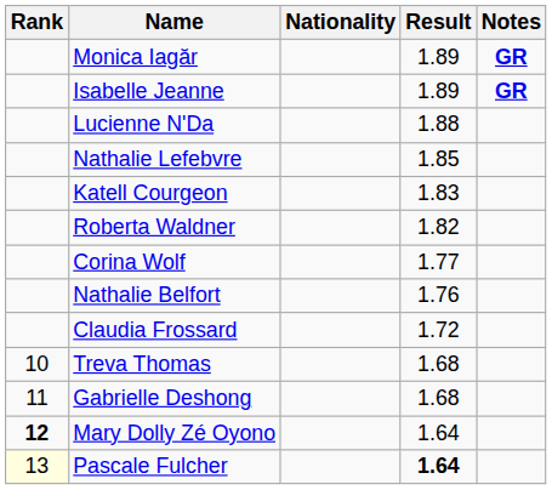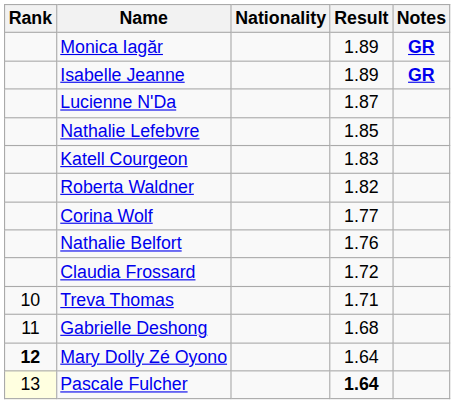Lucienne N'Da | Result: 1.88 -> 1.87
Treva Thomas | Result: 1.68 -> 1.71
